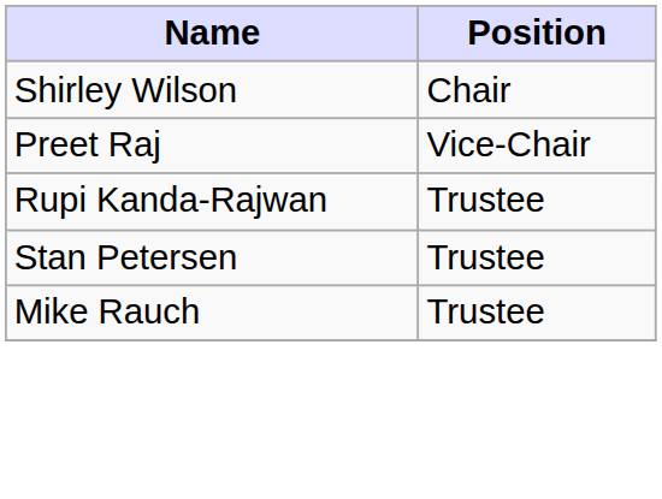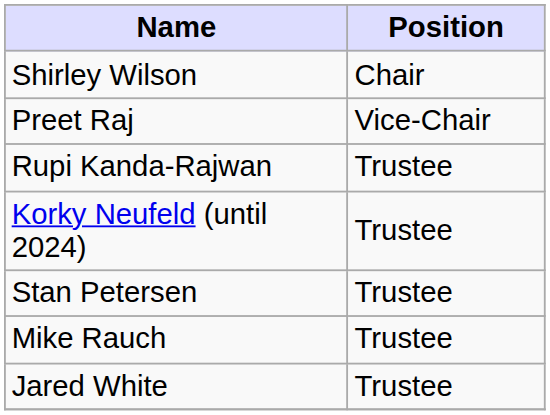+ row: Korky Neufeld (until 2024) | Trustee
+ row: Jared White | Trustee
